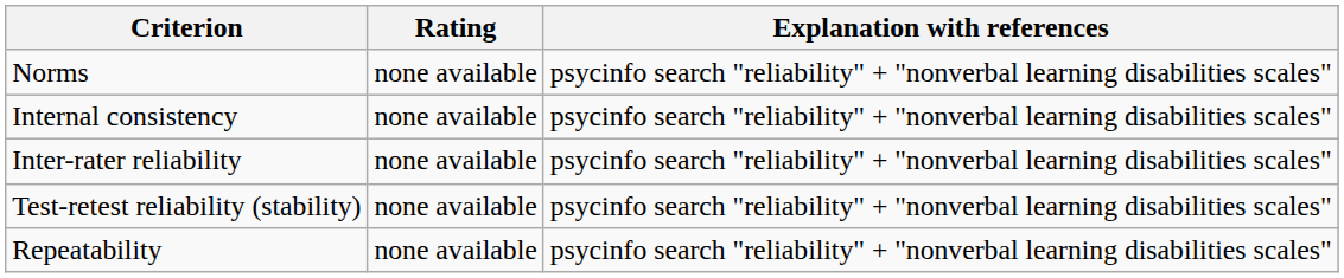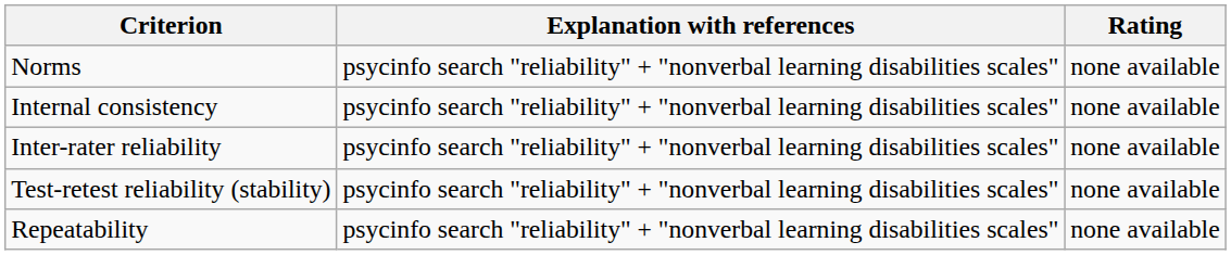columns swapped: Rating <-> Explanation with references
